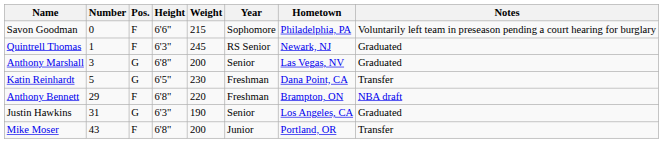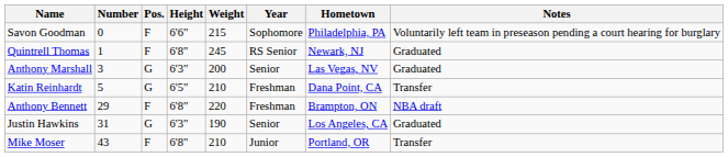Quintrell Thomas | Height: 6'3" -> 6'8"
Anthony Marshall | Height: 6'8" -> 6'3"
Katin Reinhardt | Weight: 230 -> 210
Mike Moser | Weight: 200 -> 210
